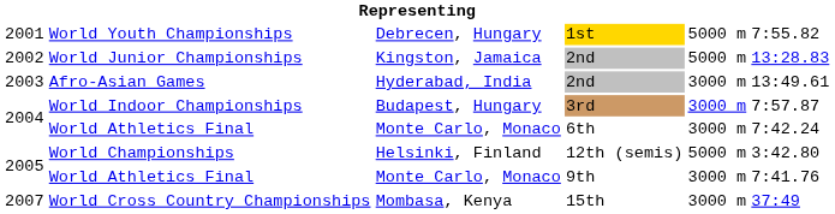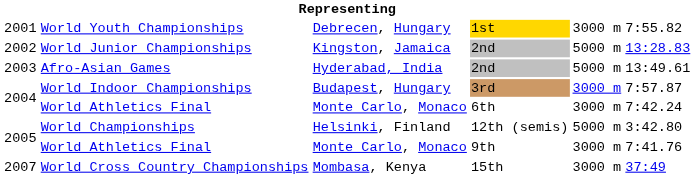World Youth Championships | column 5: 5000 m -> 3000 m
Afro-Asian Games | column 5: 3000 m -> 5000 m
